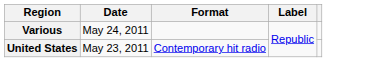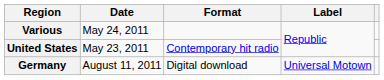+ row: Germany | August 11, 2011 | Digital download | Universal Motown
